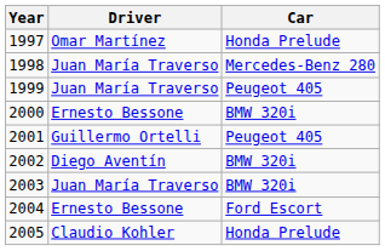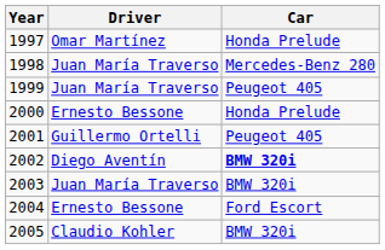2000 | Car: BMW 320i -> Honda Prelude
2002 | Car: normal -> bold
2005 | Car: Honda Prelude -> BMW 320i
